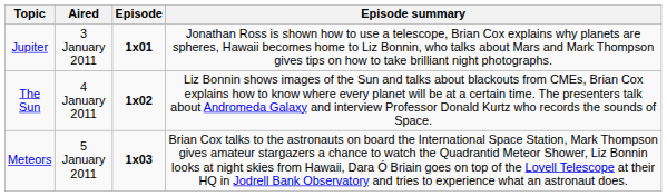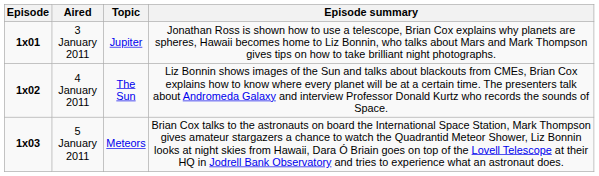columns swapped: Episode <-> Topic
